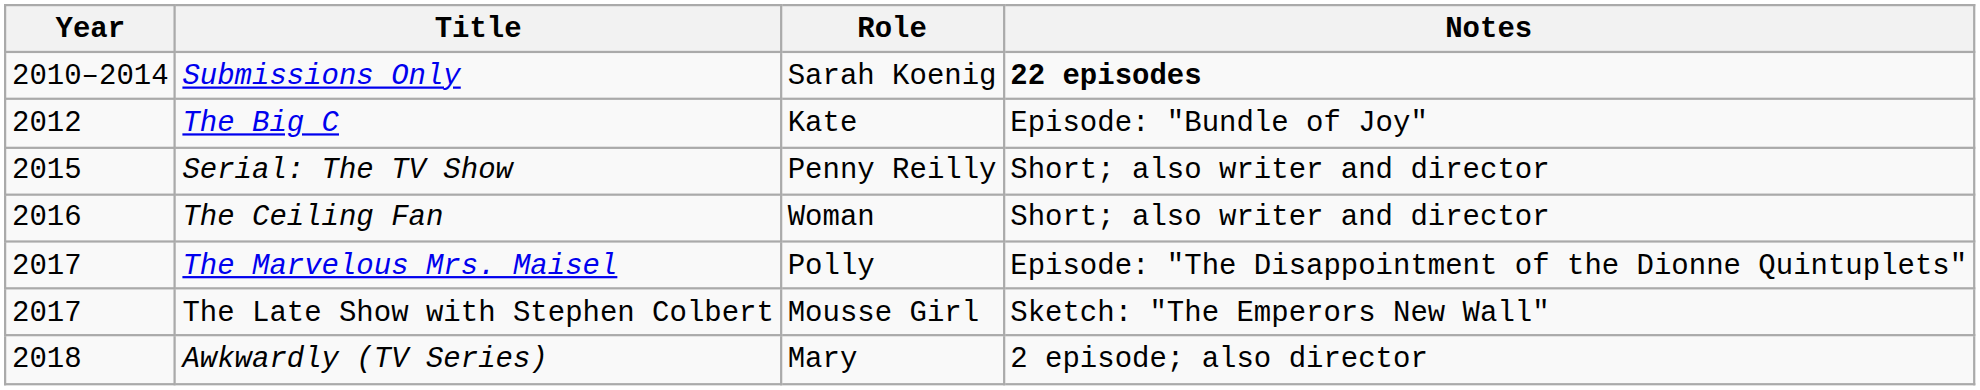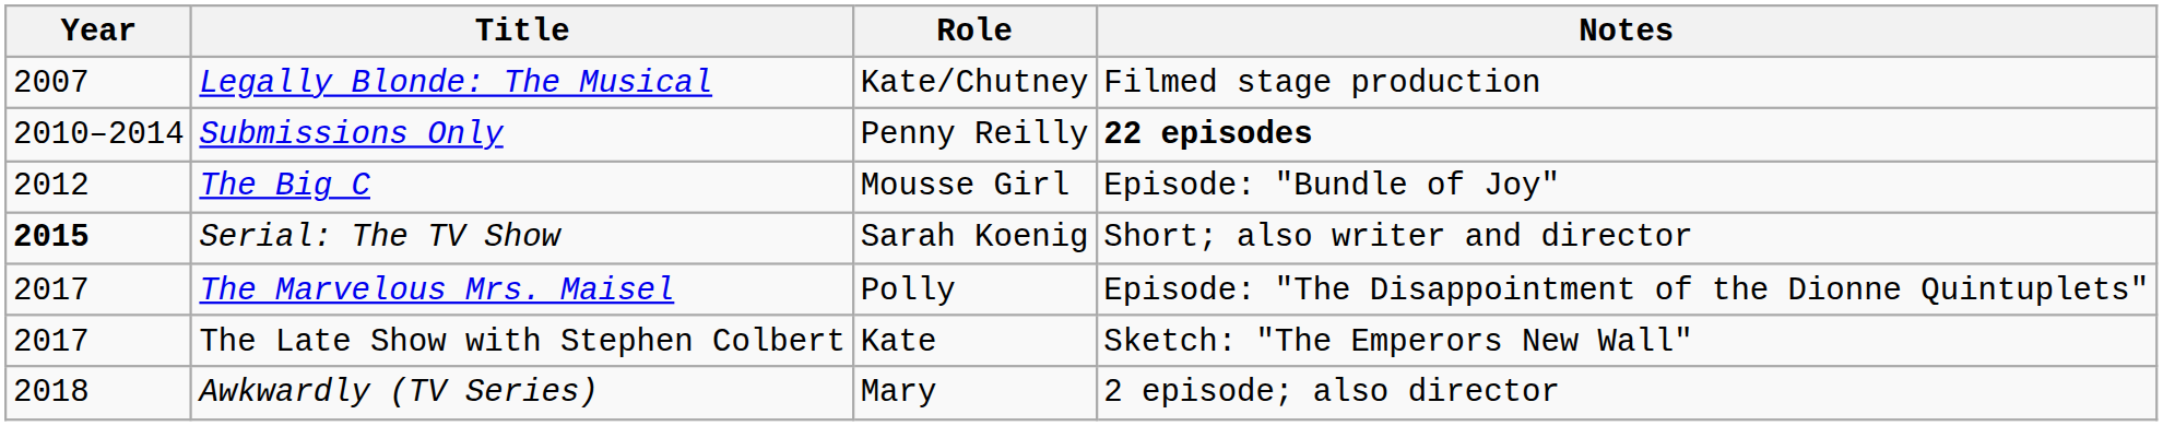+ row: 2007 | Legally Blonde: The Musical | Kate/Chutney | Filmed stage production
Submissions Only | Role: Sarah Koenig -> Penny Reilly
The Big C | Role: Kate -> Mousse Girl
Serial: The TV Show | Year: normal -> bold
Serial: The TV Show | Role: Penny Reilly -> Sarah Koenig
- row: 2016 | The Ceiling Fan | Woman | Short; also writer and director
The Late Show with Stephen Colbert | Role: Mousse Girl -> Kate
